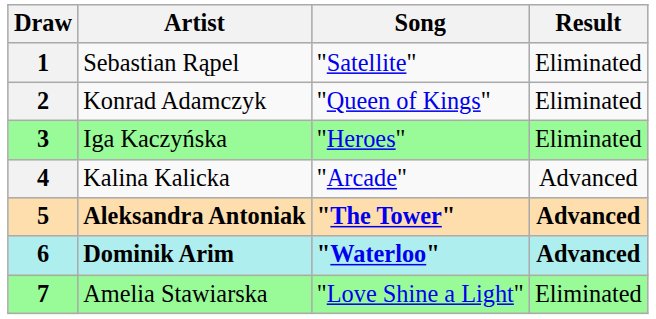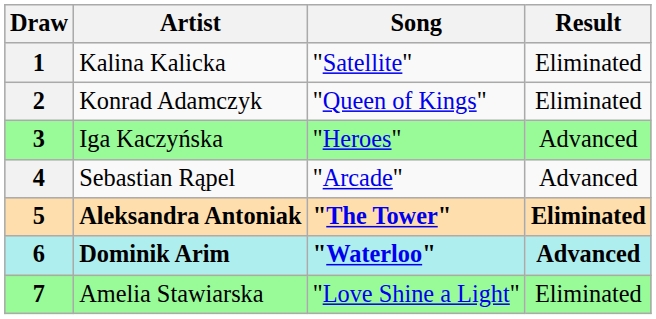1 | Artist: Sebastian Rąpel -> Kalina Kalicka
3 | Result: Eliminated -> Advanced
4 | Artist: Kalina Kalicka -> Sebastian Rąpel
5 | Result: Advanced -> Eliminated
